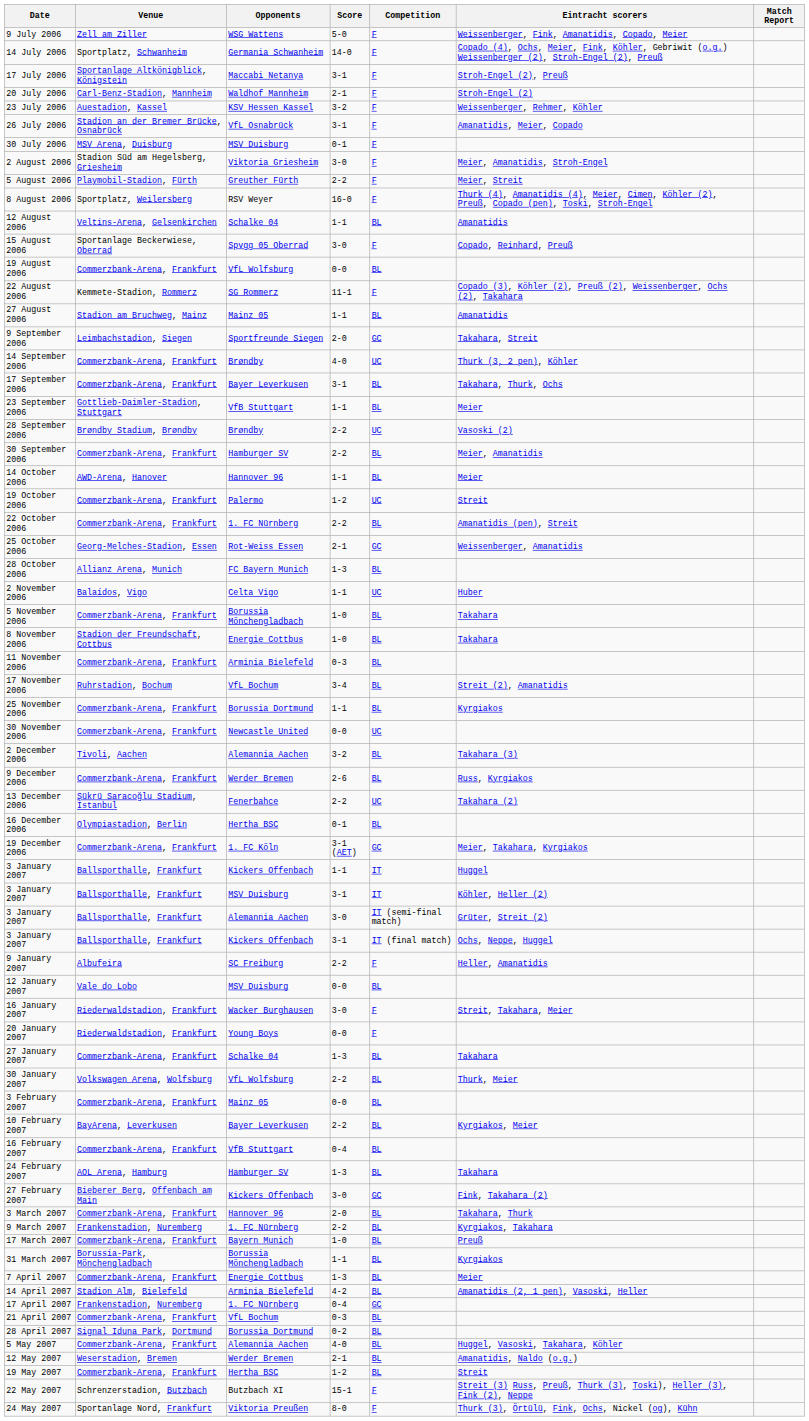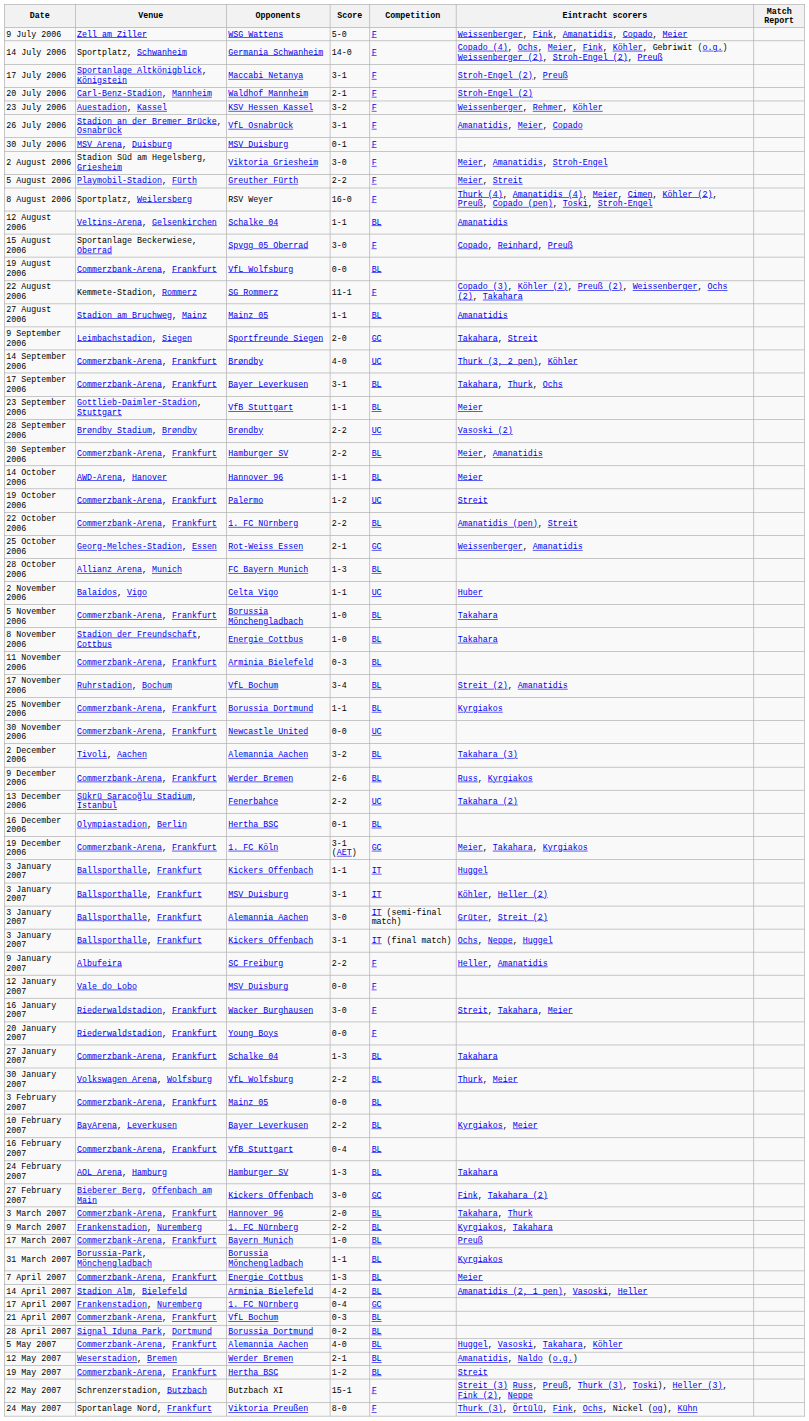12 January 2007 | Competition: BL -> F
